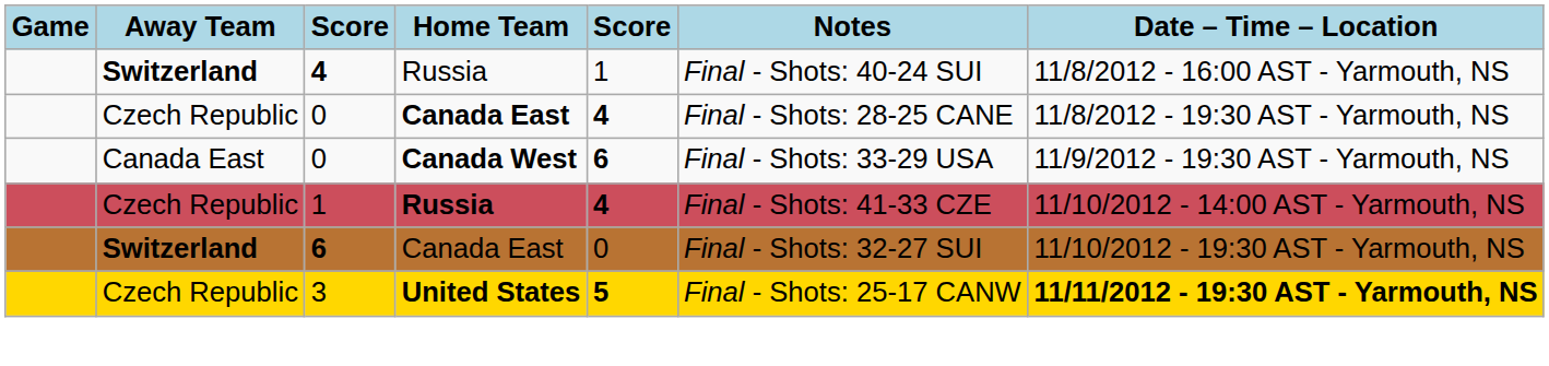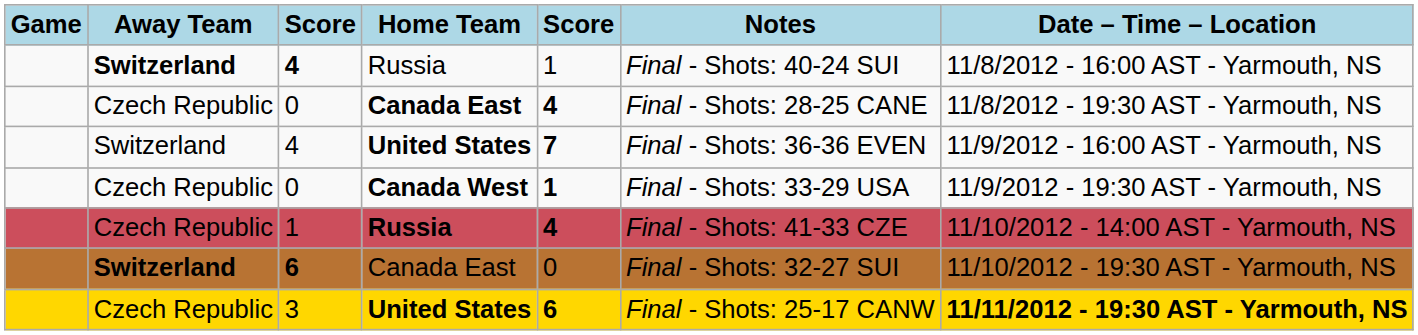+ row: Switzerland | 4 | United States | 7 | Final - Shots: 36-36 EVEN | 11/9/2012 - 16:00 AST - Yarmouth, NS
0 / Canada West | Away Team: Canada East -> Czech Republic
0 / Canada West | column 5: 6 -> 1
3 | column 5: 5 -> 6
